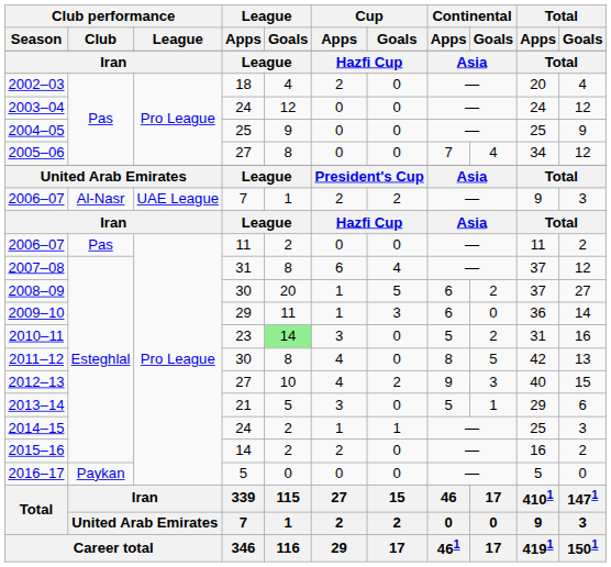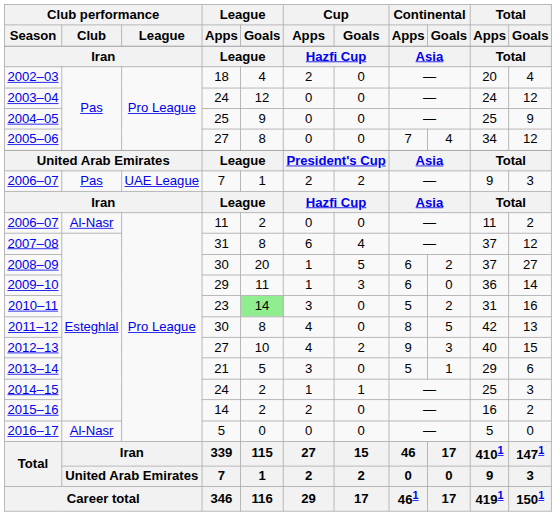2006–07 / 7 | Club performance / Club: Al-Nasr -> Pas
2006–07 / 11 | Club performance / Club: Pas -> Al-Nasr
2016–17 | Club performance / Club: Paykan -> Al-Nasr
